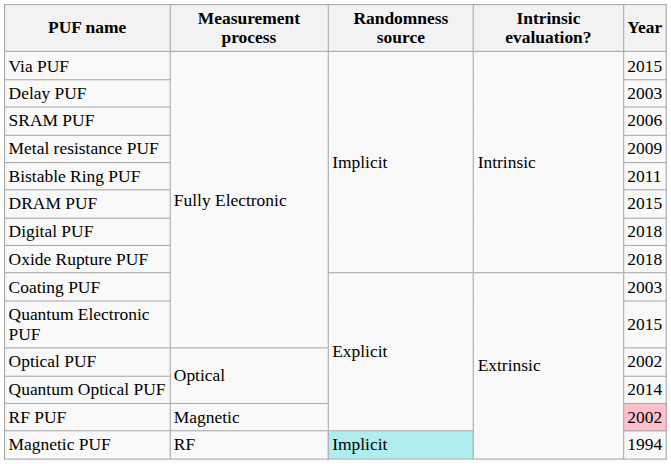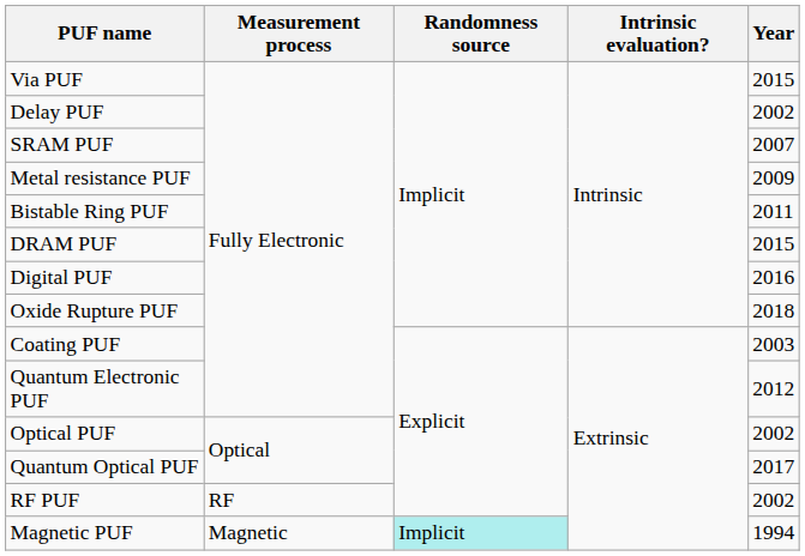Delay PUF | Year: 2003 -> 2002
SRAM PUF | Year: 2006 -> 2007
Digital PUF | Year: 2018 -> 2016
Quantum Electronic PUF | Year: 2015 -> 2012
Quantum Optical PUF | Year: 2014 -> 2017
RF PUF | Measurement process: Magnetic -> RF
RF PUF | Year: pink background -> no background
Magnetic PUF | Measurement process: RF -> Magnetic
